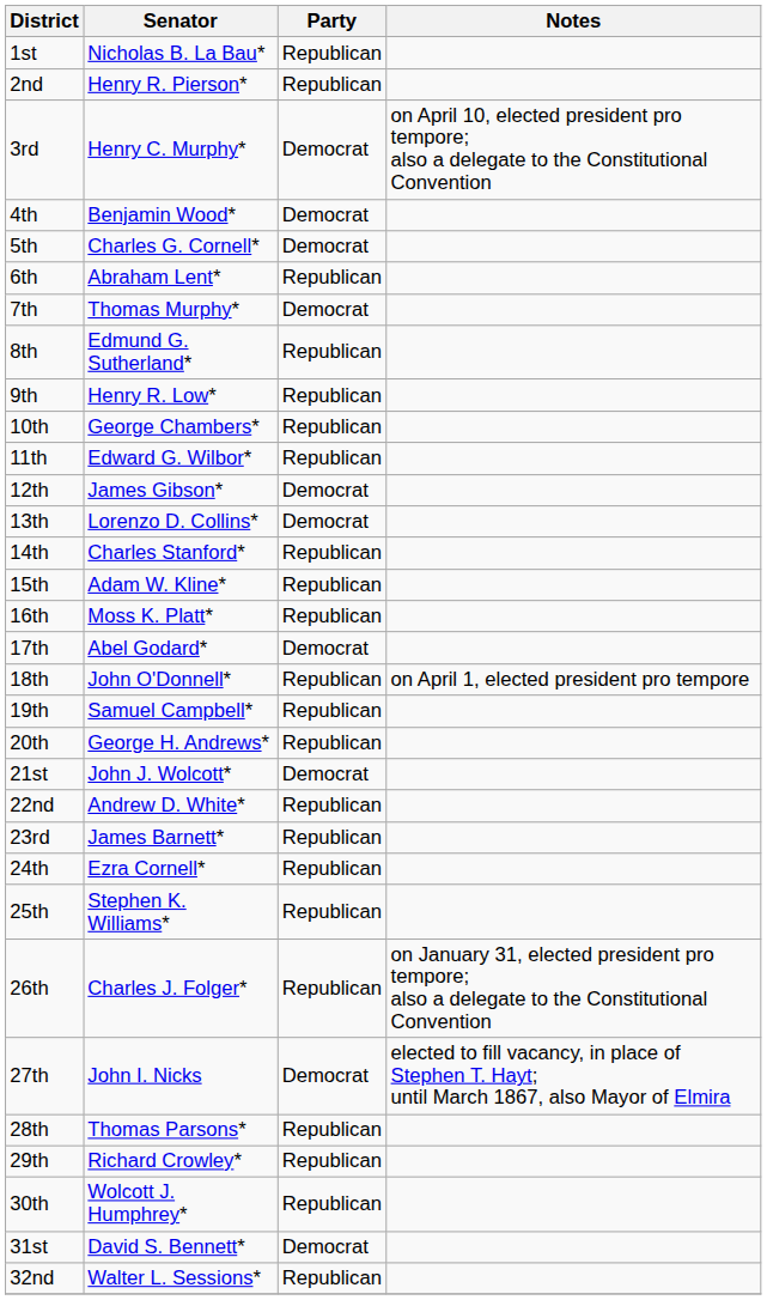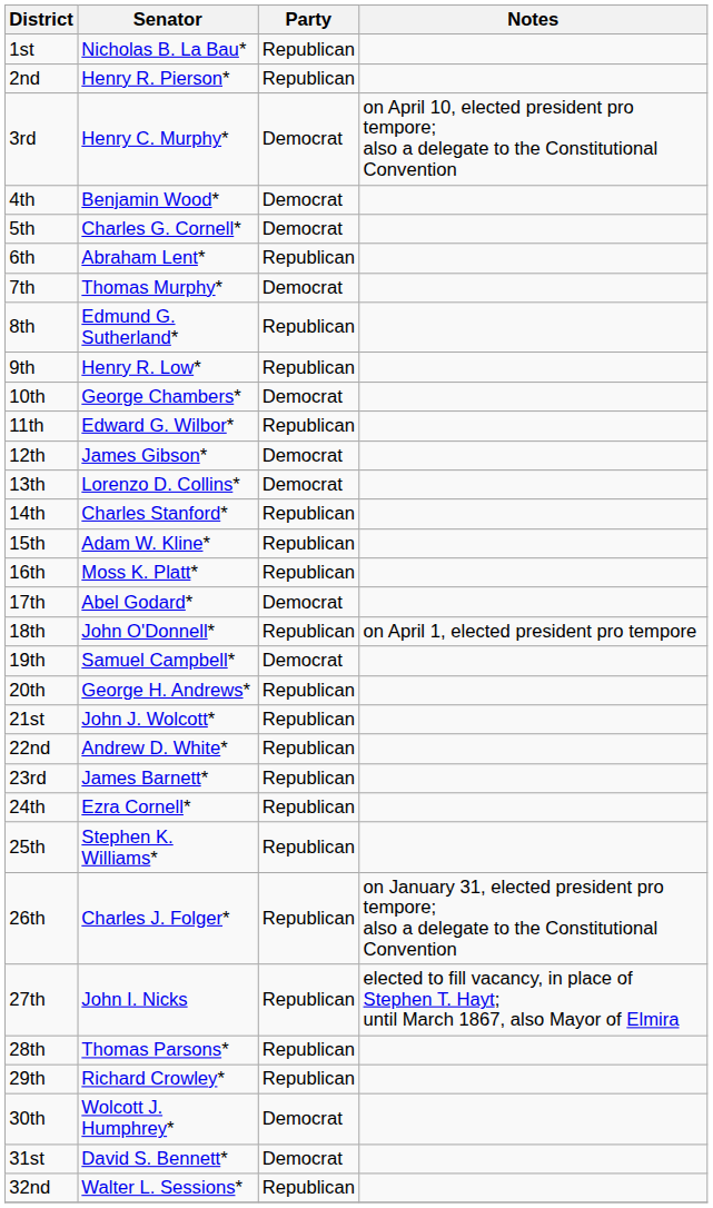10th | Party: Republican -> Democrat
19th | Party: Republican -> Democrat
21st | Party: Democrat -> Republican
27th | Party: Democrat -> Republican
30th | Party: Republican -> Democrat
